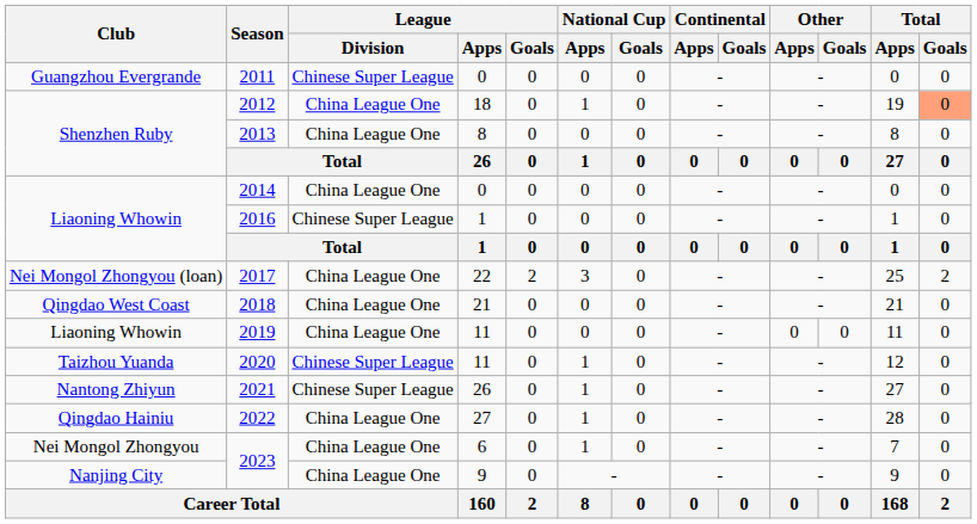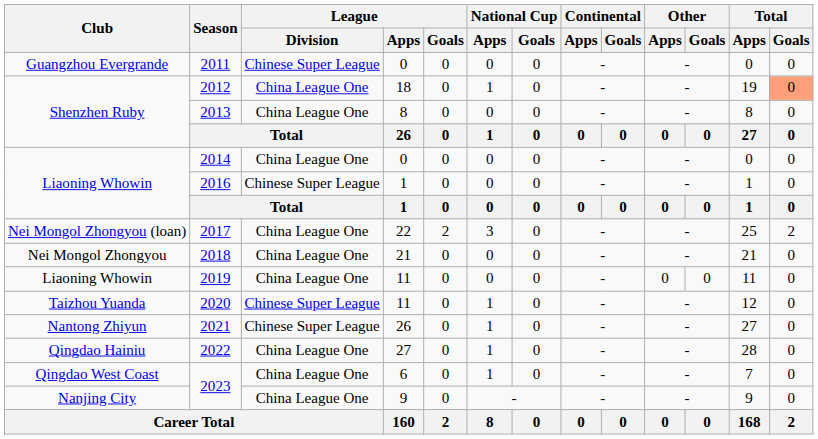2018 | Club: Qingdao West Coast -> Nei Mongol Zhongyou
2023 / 6 | Club: Nei Mongol Zhongyou -> Qingdao West Coast
